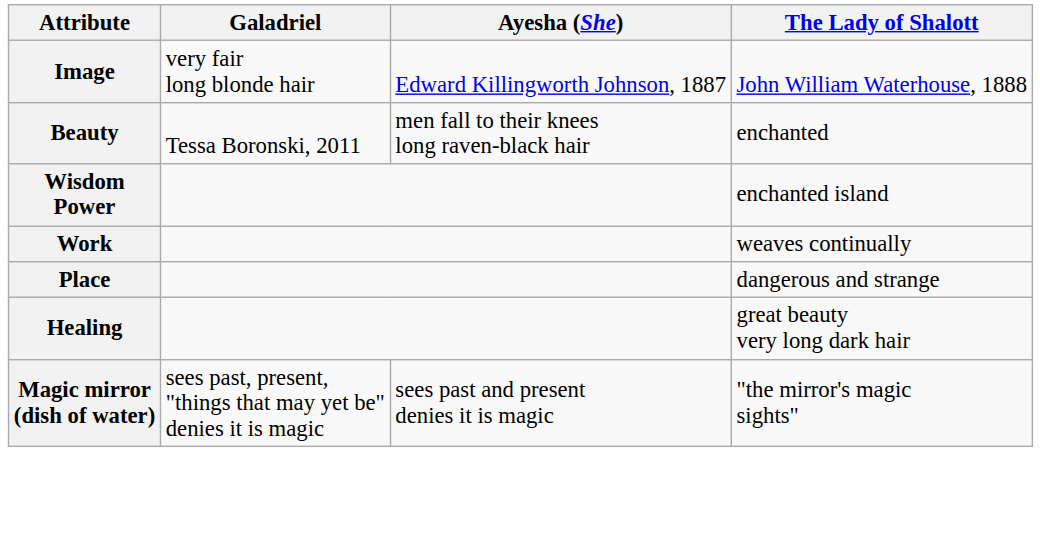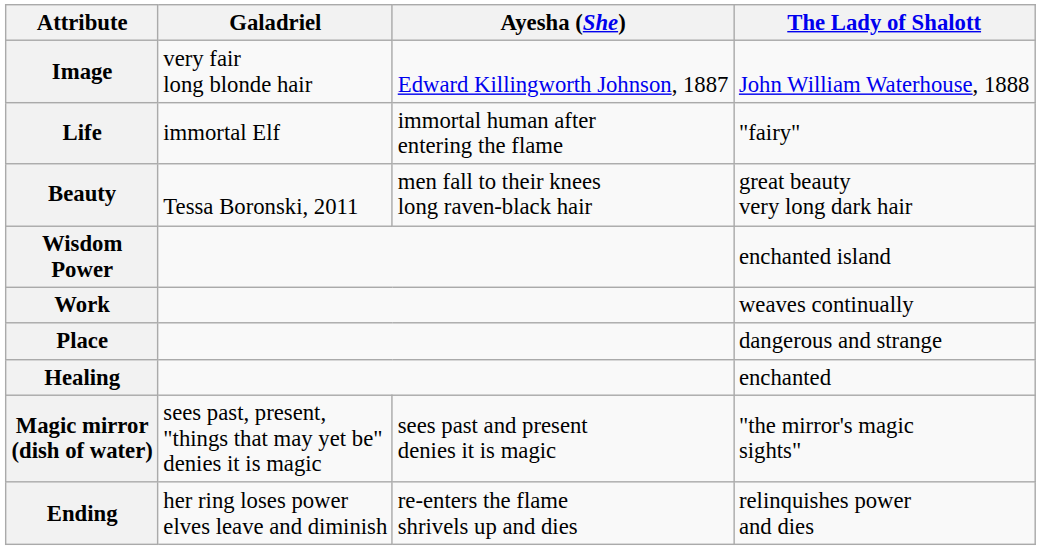+ row: Life | immortal Elf | immortal human after entering the flame | "fairy"
Beauty | The Lady of Shalott: enchanted -> great beauty very long dark hair
Healing | The Lady of Shalott: great beauty very long dark hair -> enchanted
+ row: Ending | her ring loses power elves leave and diminish | re-enters the flame shrivels up and dies | relinquishes power and dies
